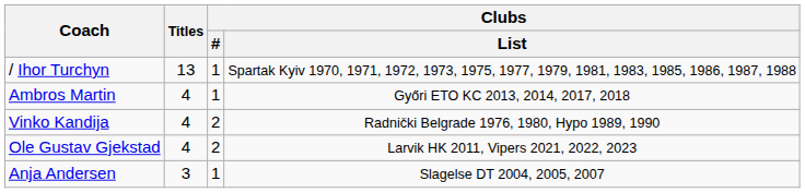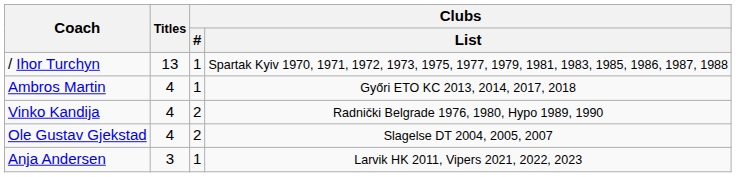Ole Gustav Gjekstad | Clubs / List: Larvik HK 2011, Vipers 2021, 2022, 2023 -> Slagelse DT 2004, 2005, 2007
Anja Andersen | Clubs / List: Slagelse DT 2004, 2005, 2007 -> Larvik HK 2011, Vipers 2021, 2022, 2023
